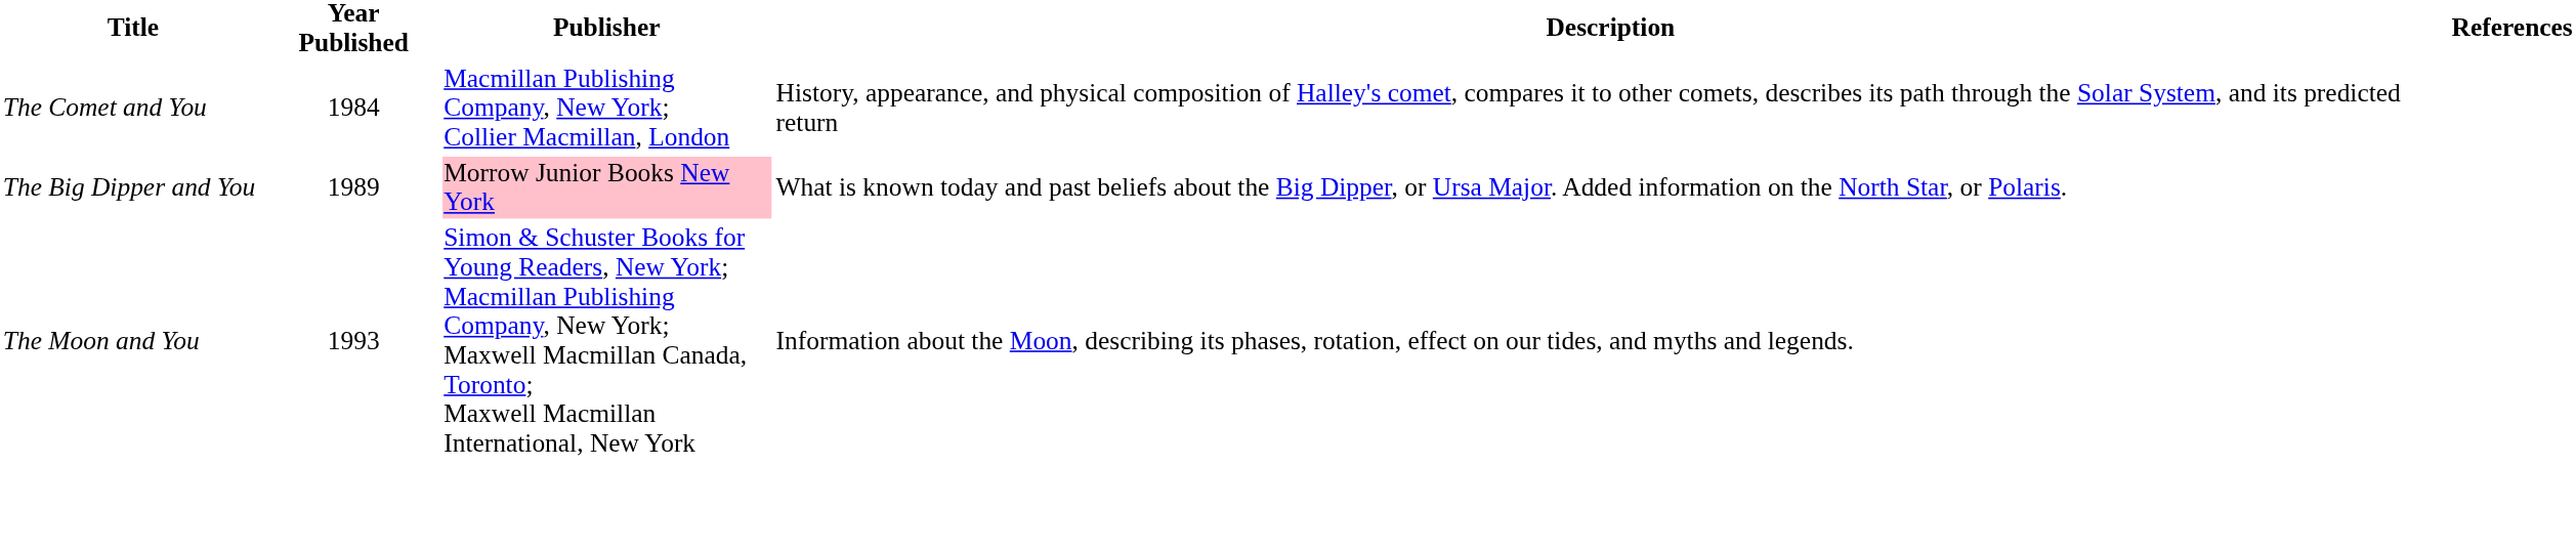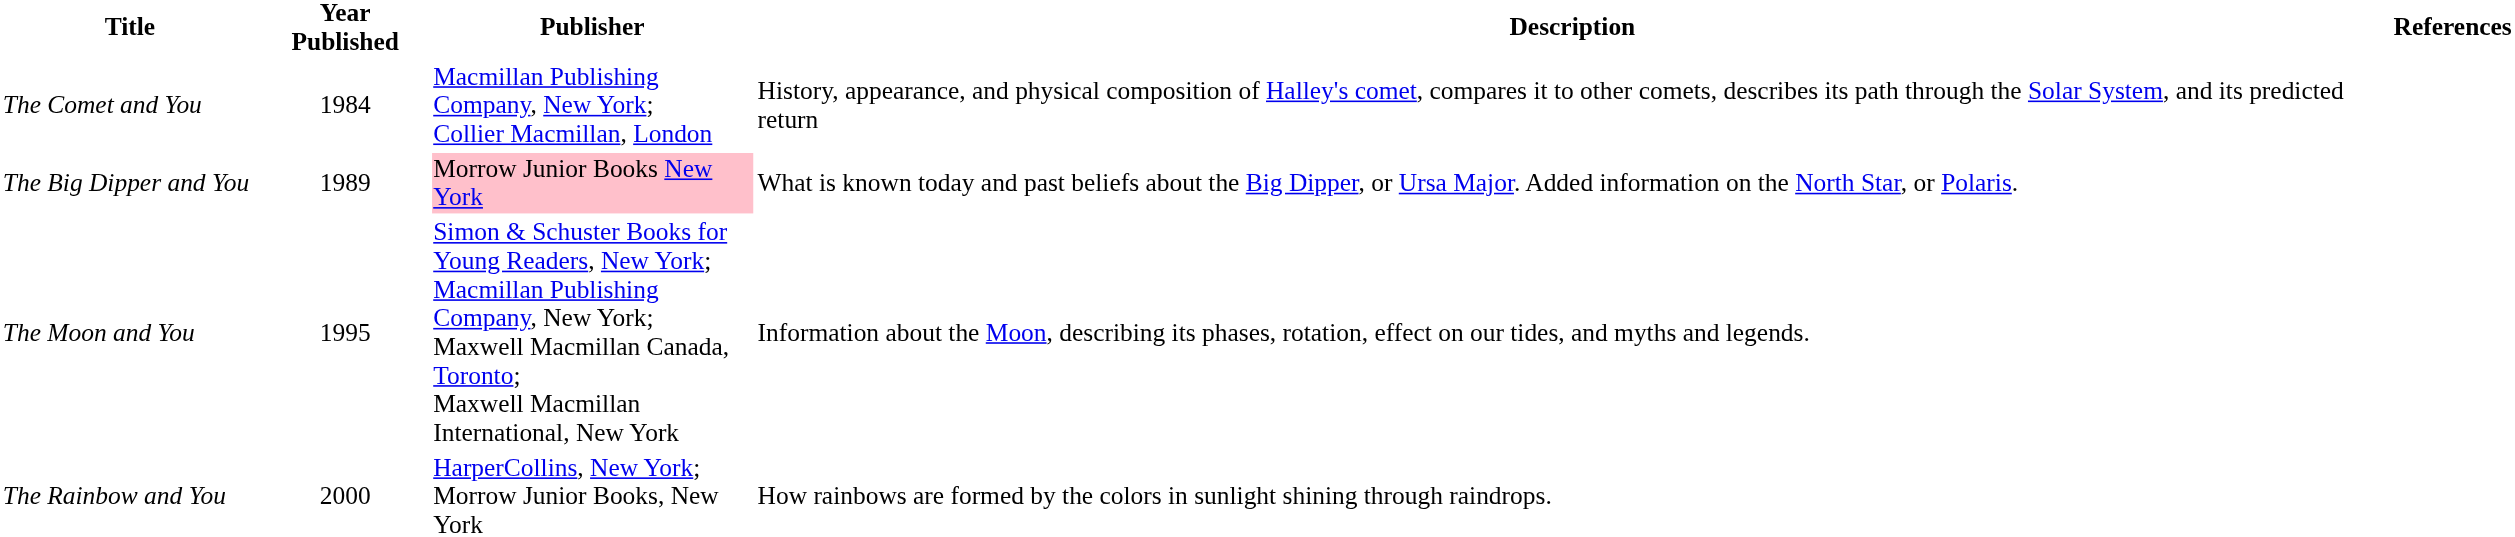The Moon and You | Year Published: 1993 -> 1995
+ row: The Rainbow and You | 2000 | HarperCollins, New York; Morrow Junior Books, New York | How rainbows are formed by the colors in sunlight shining through raindrops.
